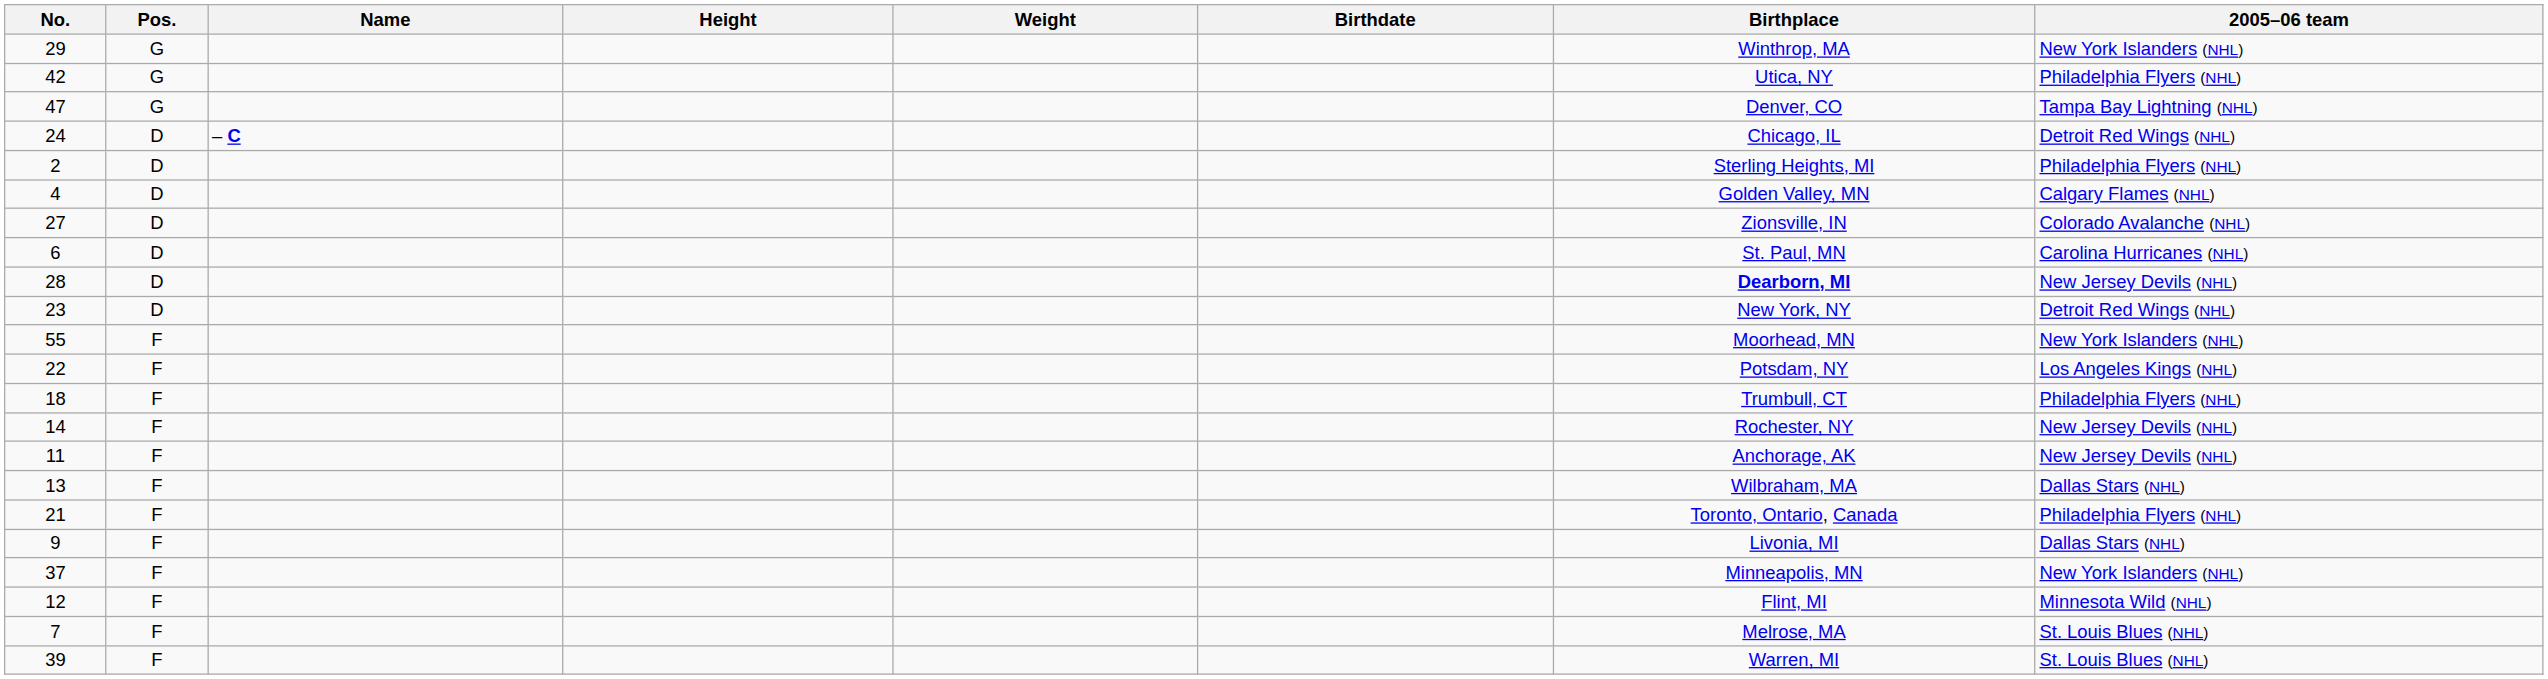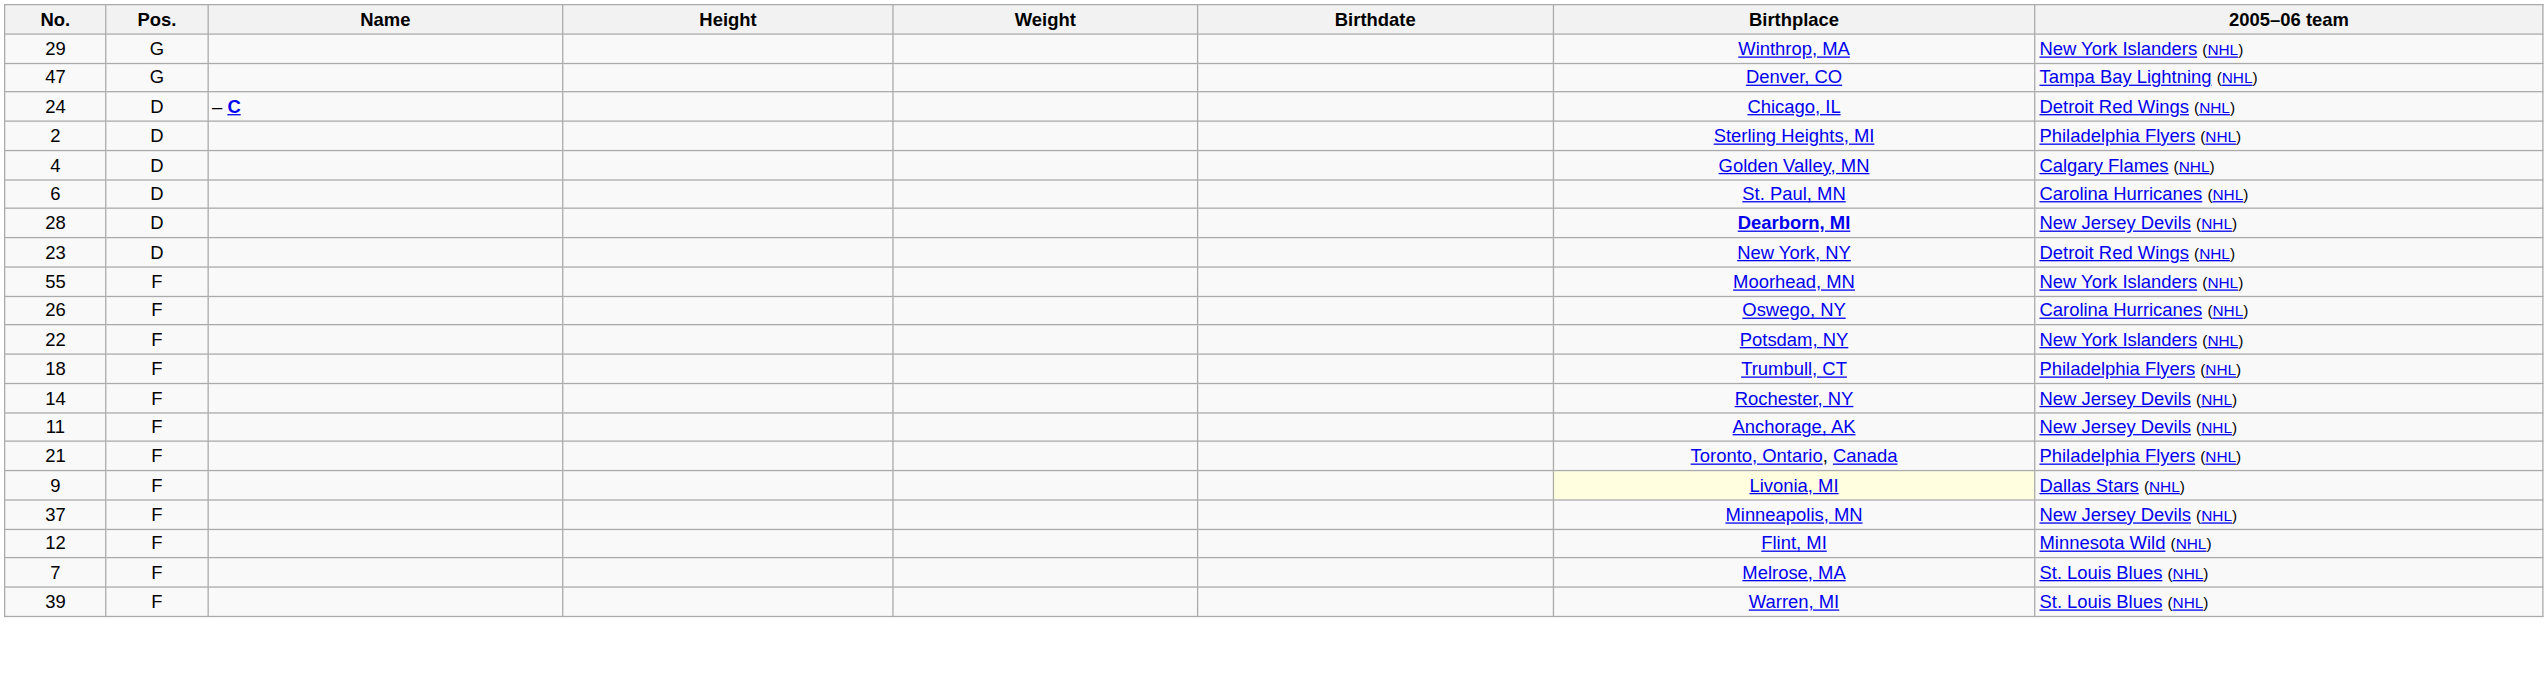- row: 42 | G | Utica, NY | Philadelphia Flyers (NHL)
- row: 27 | D | Zionsville, IN | Colorado Avalanche (NHL)
+ row: 26 | F | Oswego, NY | Carolina Hurricanes (NHL)
22 | 2005–06 team: Los Angeles Kings (NHL) -> New York Islanders (NHL)
- row: 13 | F | Wilbraham, MA | Dallas Stars (NHL)
9 | Birthplace: no background -> lightyellow background
37 | 2005–06 team: New York Islanders (NHL) -> New Jersey Devils (NHL)
